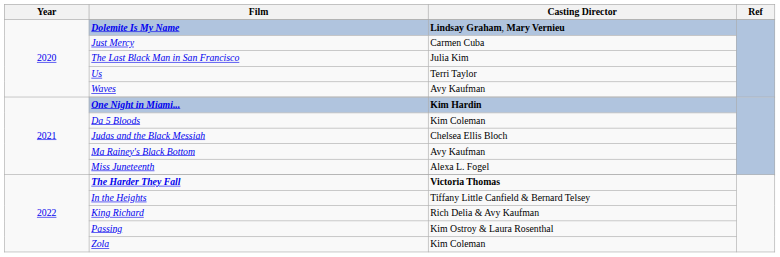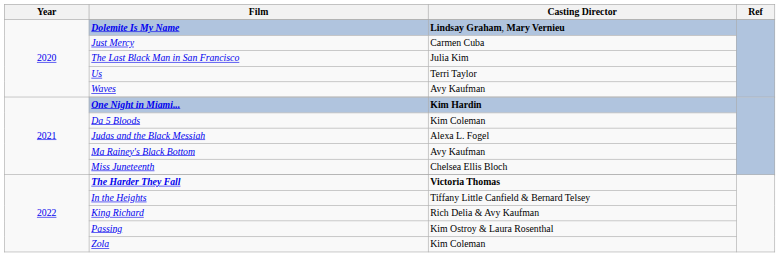Judas and the Black Messiah | Casting Director: Chelsea Ellis Bloch -> Alexa L. Fogel
Miss Juneteenth | Casting Director: Alexa L. Fogel -> Chelsea Ellis Bloch
